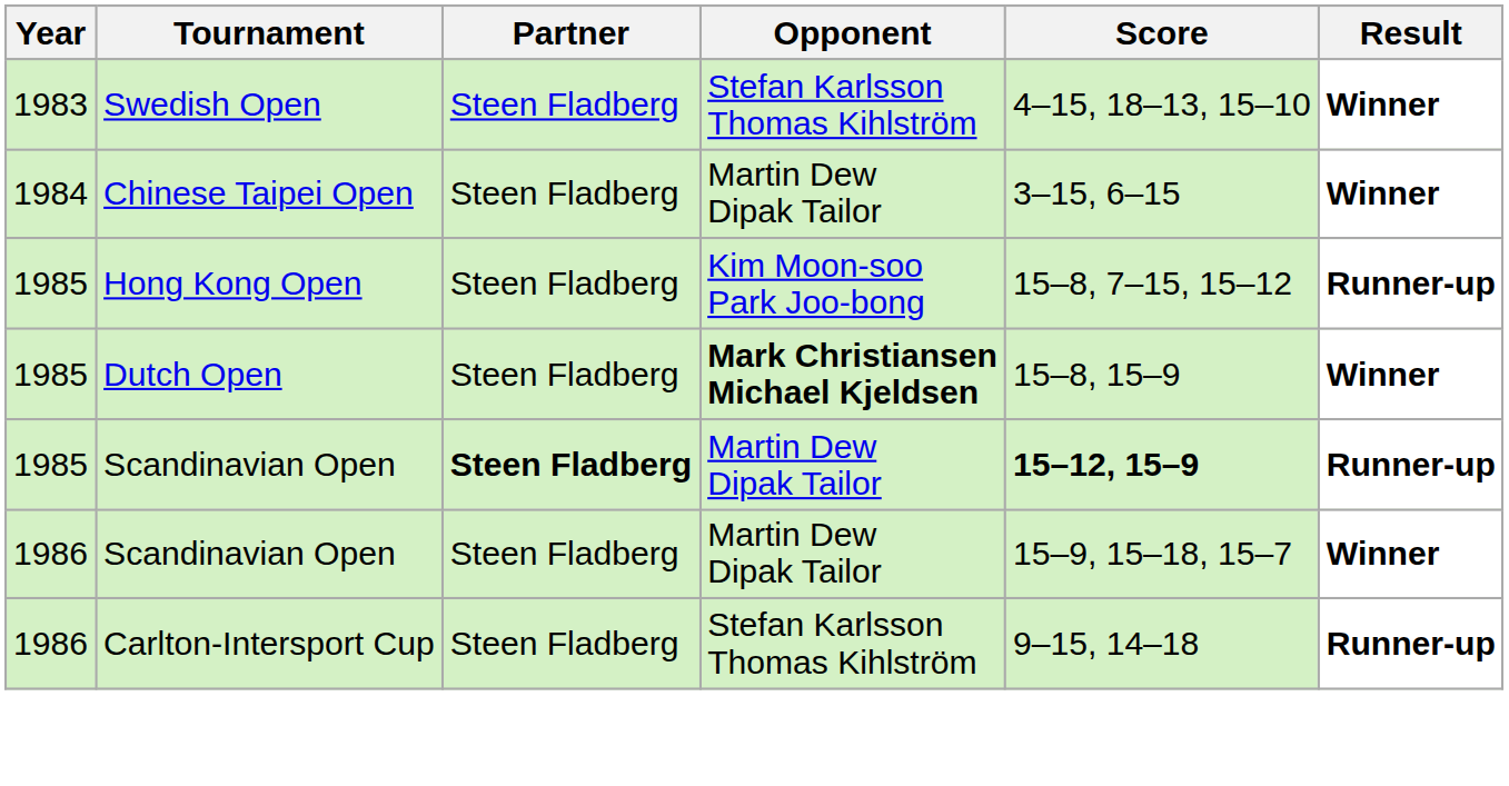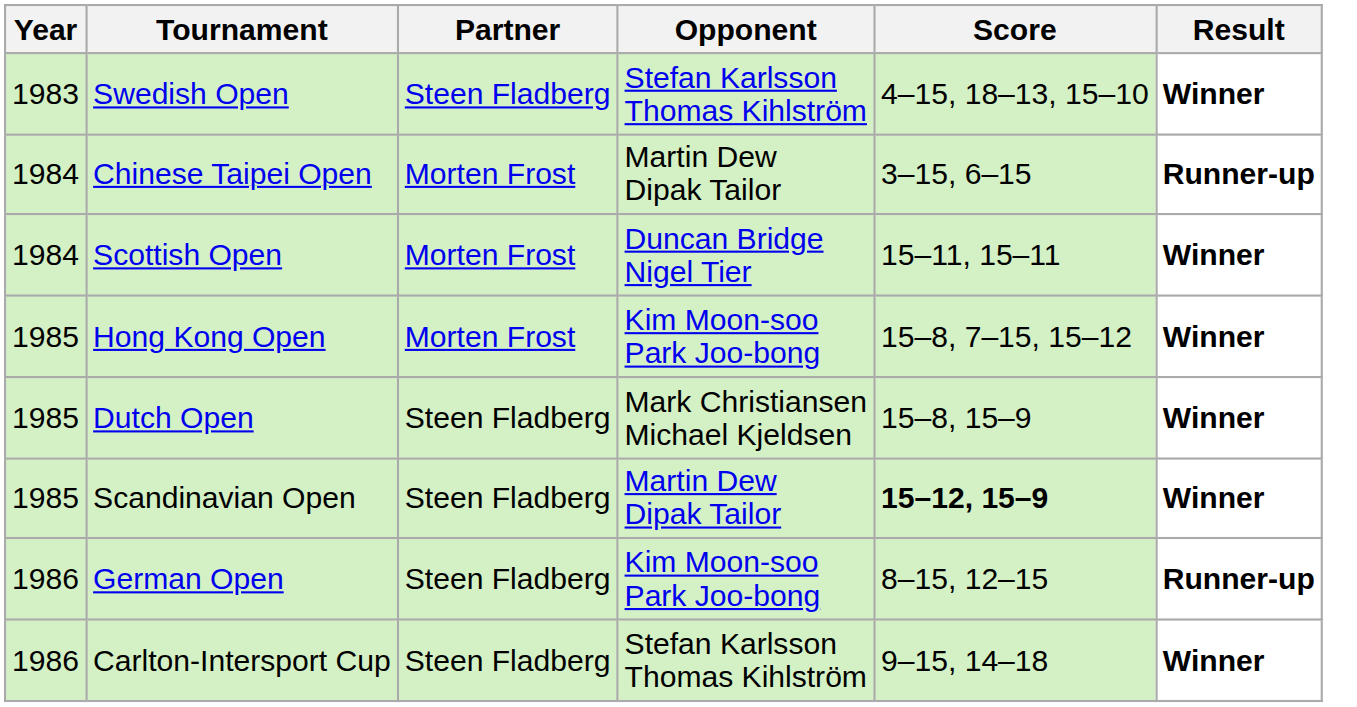Chinese Taipei Open | Partner: Steen Fladberg -> Morten Frost
Chinese Taipei Open | Result: Winner -> Runner-up
+ row: 1984 | Scottish Open | Morten Frost | Duncan Bridge Nigel Tier | 15–11, 15–11 | Winner
Hong Kong Open | Partner: Steen Fladberg -> Morten Frost
Hong Kong Open | Result: Runner-up -> Winner
Dutch Open | Opponent: bold -> normal
1985 / Scandinavian Open | Partner: bold -> normal
1985 / Scandinavian Open | Result: Runner-up -> Winner
+ row: 1986 | German Open | Steen Fladberg | Kim Moon-soo Park Joo-bong | 8–15, 12–15 | Runner-up
- row: 1986 | Scandinavian Open | Steen Fladberg | Martin Dew Dipak Tailor | 15–9, 15–18, 15–7 | Winner
Carlton-Intersport Cup | Result: Runner-up -> Winner
